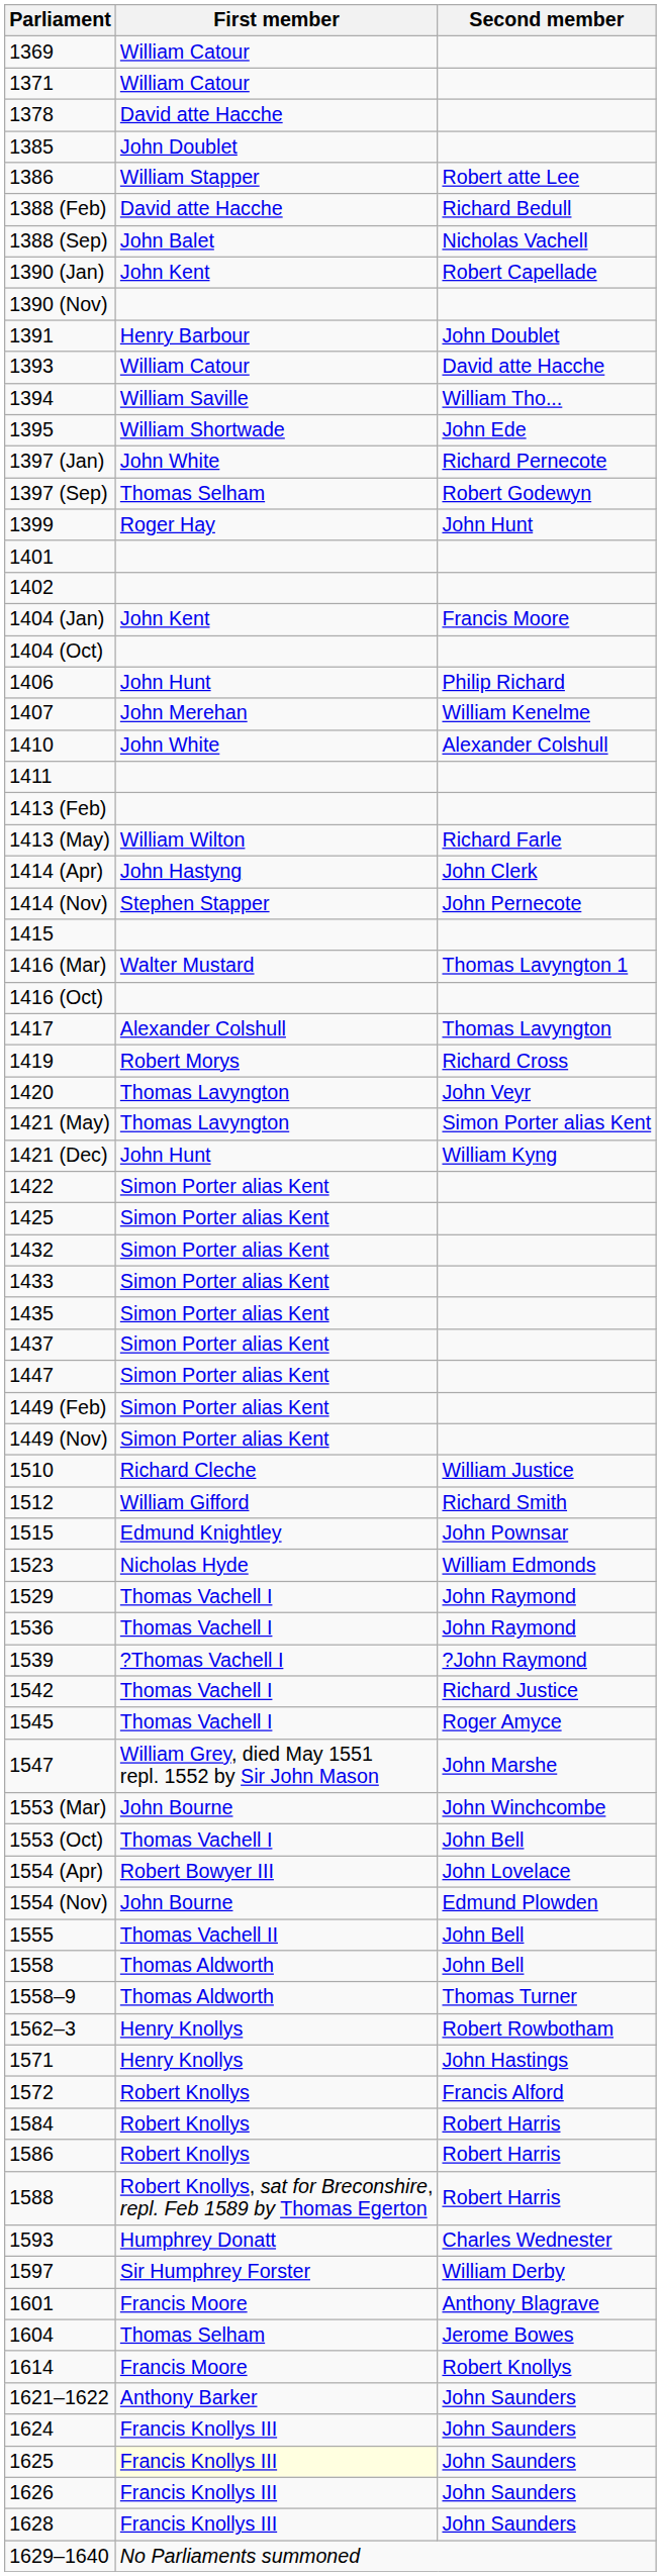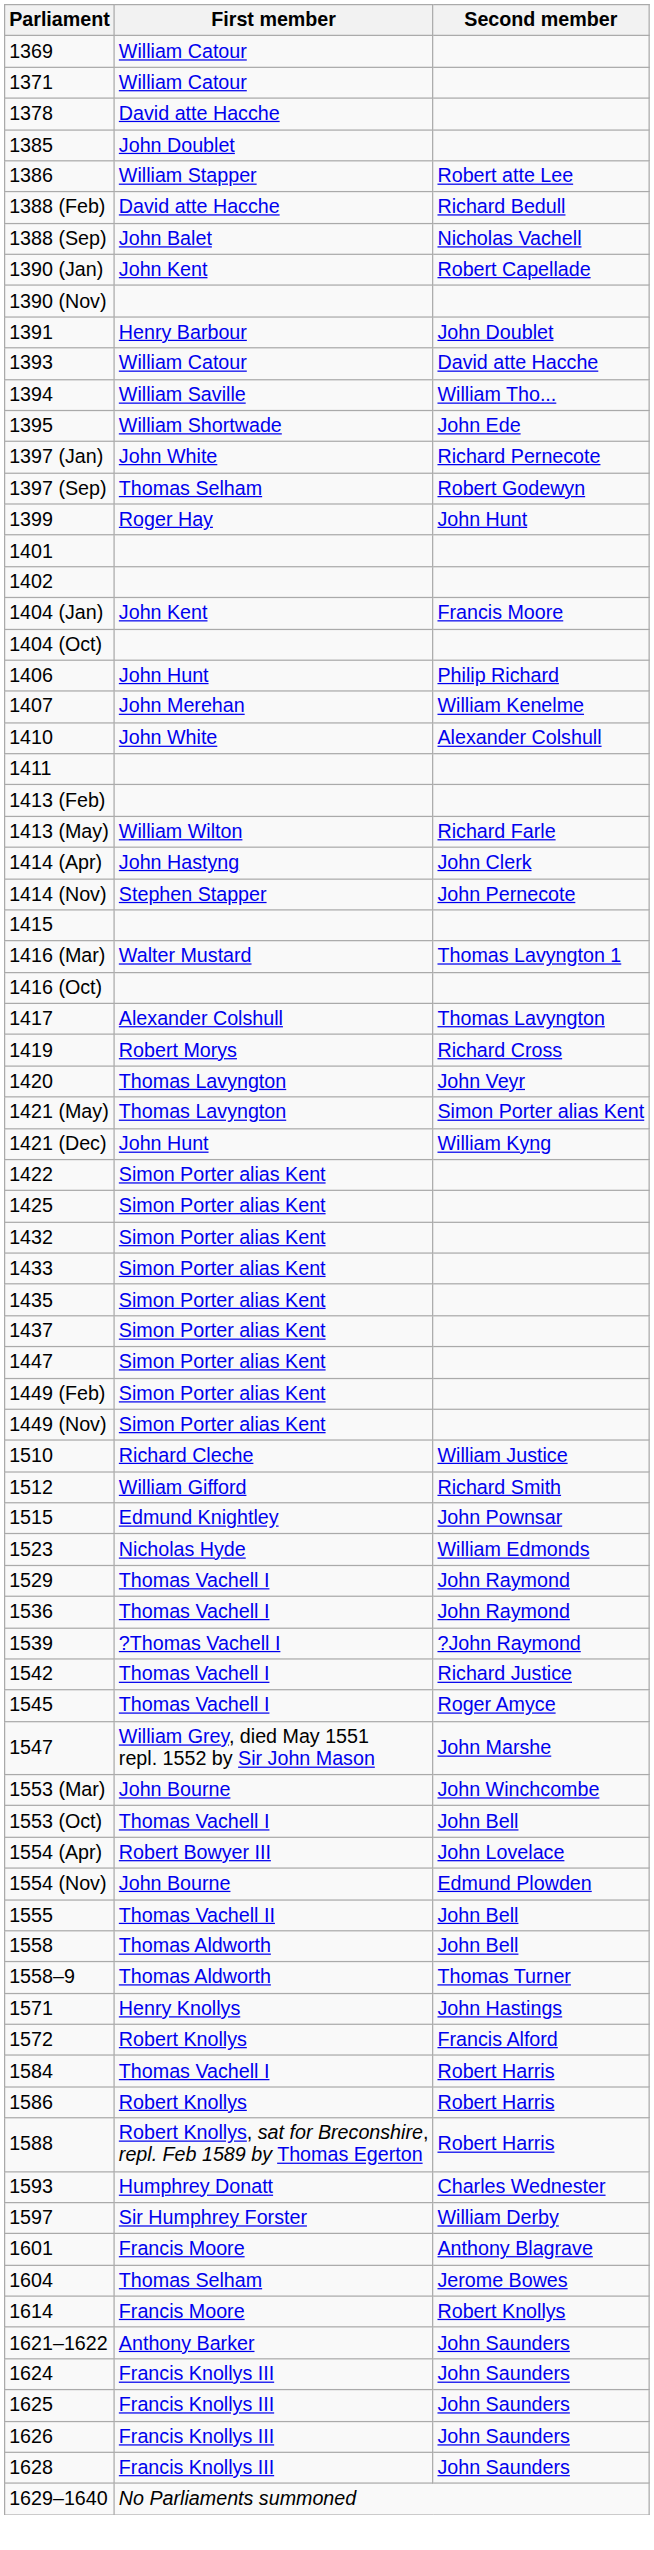- row: 1562–3 | Henry Knollys | Robert Rowbotham
1584 | First member: Robert Knollys -> Thomas Vachell I
1625 | First member: lightyellow background -> no background
